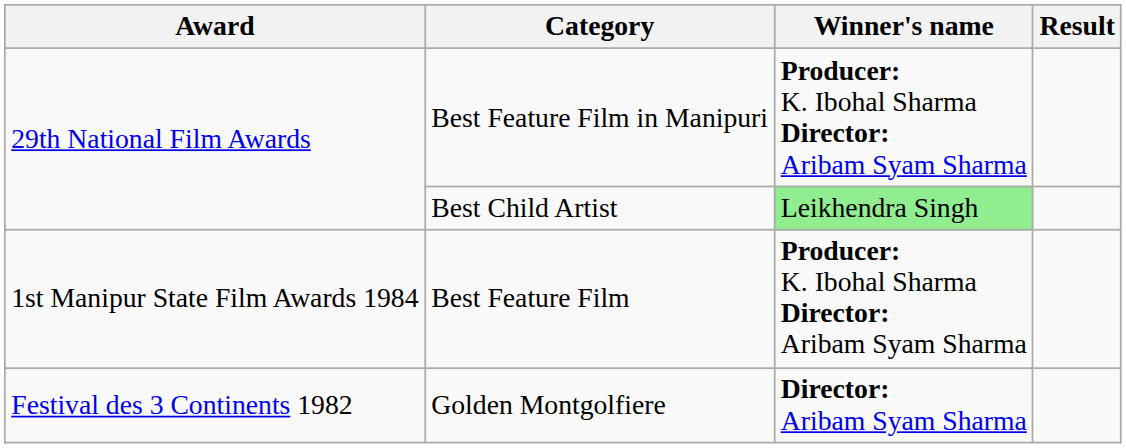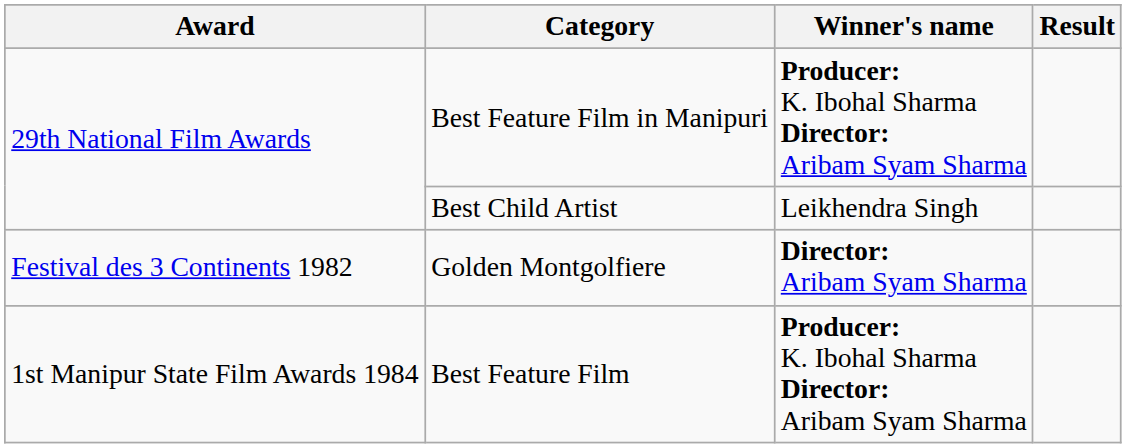Best Child Artist | Winner's name: lightgreen background -> no background
rows swapped: Golden Montgolfiere <-> Best Feature Film
